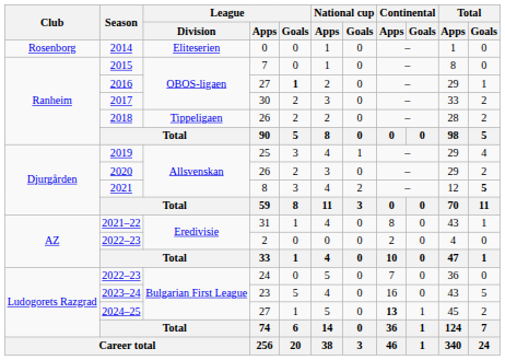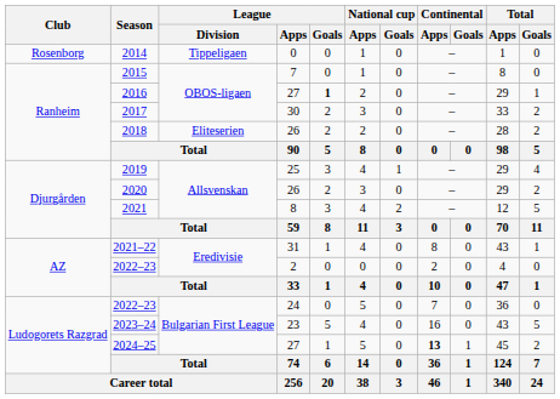2014 | League / Division: Eliteserien -> Tippeligaen
2018 | League / Division: Tippeligaen -> Eliteserien
2021 | Total / Goals: bold -> normal
